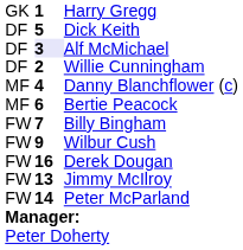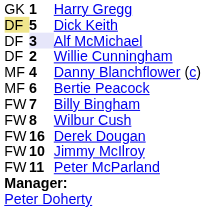Dick Keith | column 1: no background -> khaki background
Wilbur Cush | column 2: 9 -> 8
Jimmy McIlroy | column 2: 13 -> 10
Peter McParland | column 2: 14 -> 11
